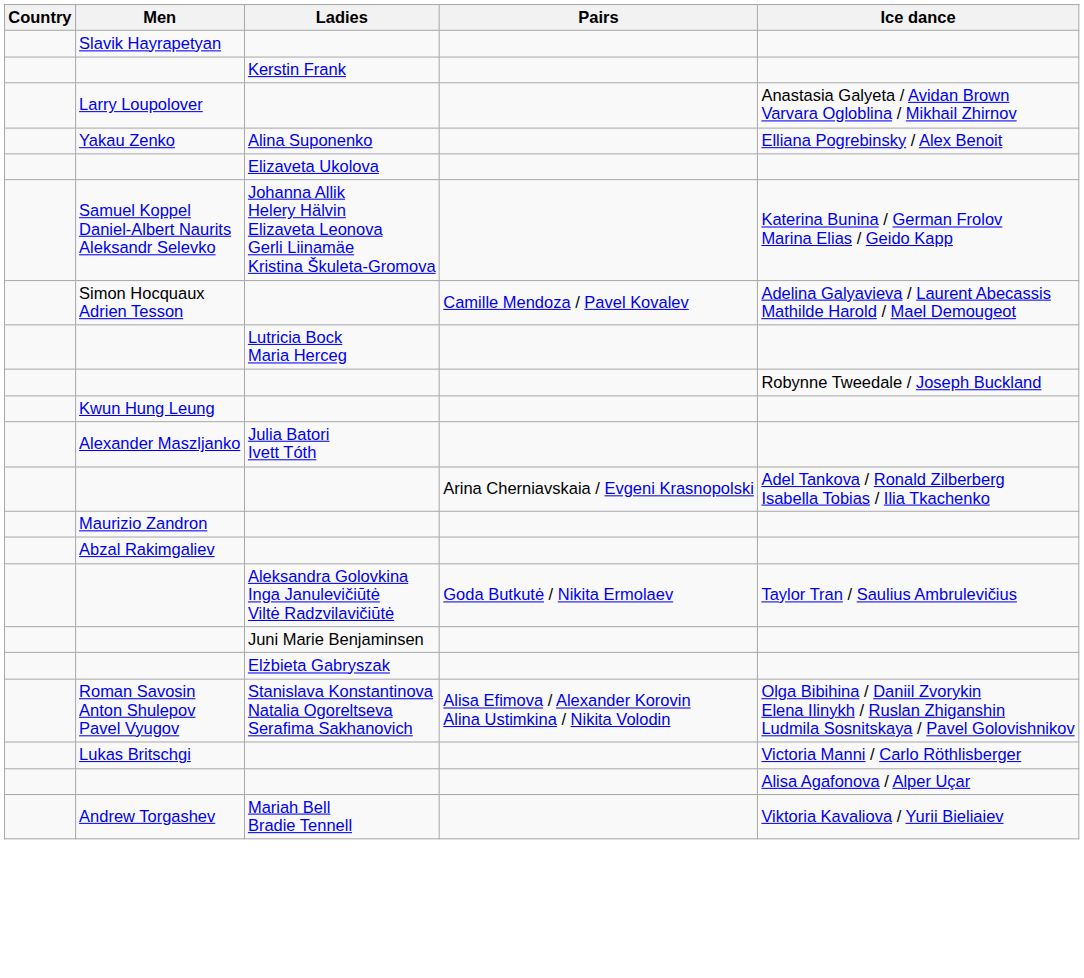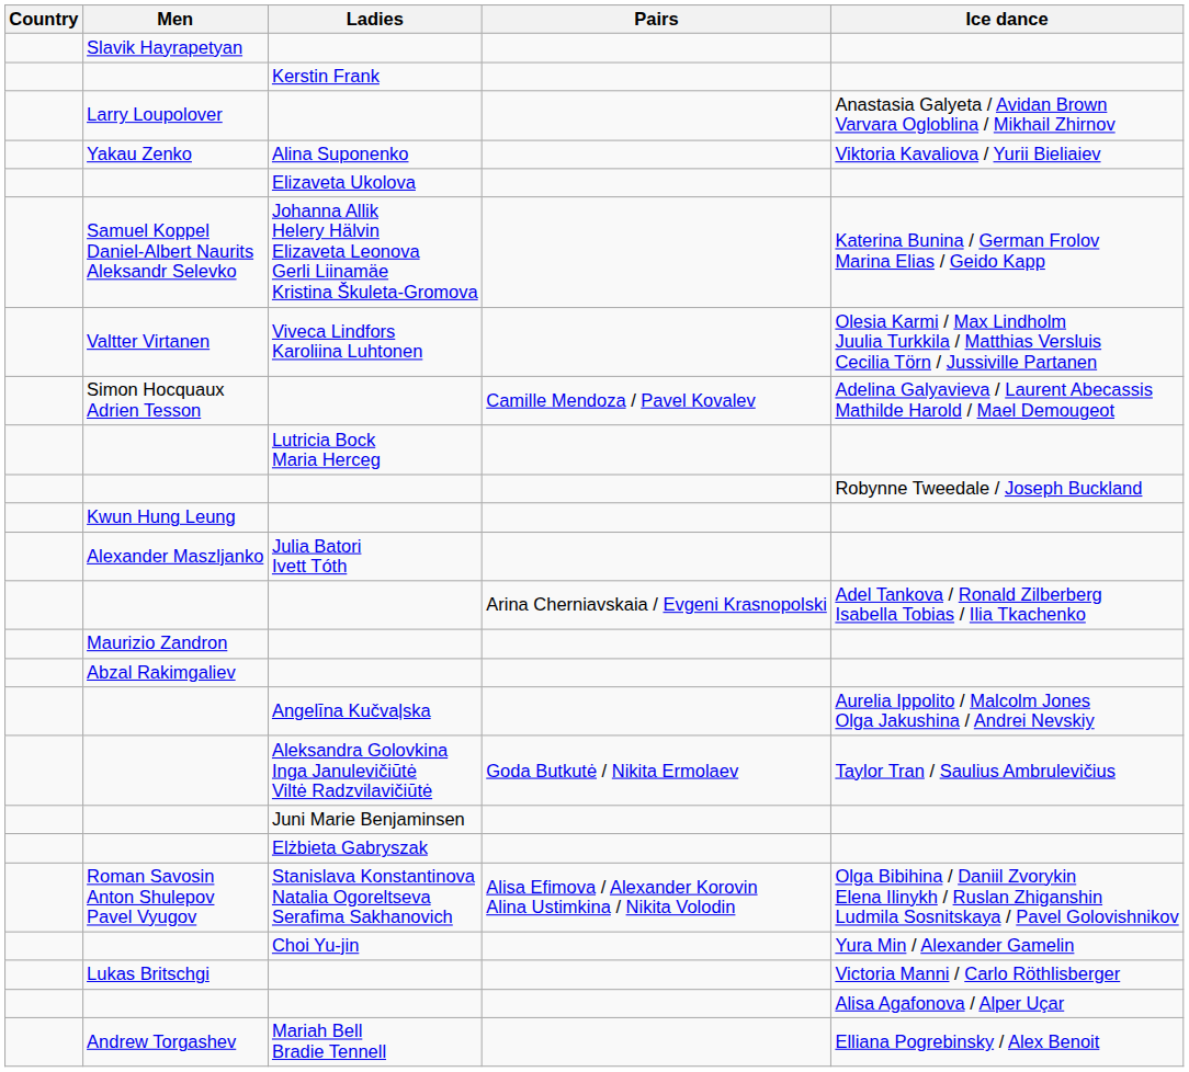Alina Suponenko | Ice dance: Elliana Pogrebinsky / Alex Benoit -> Viktoria Kavaliova / Yurii Bieliaiev
+ row: Valtter Virtanen | Viveca Lindfors Karoliina Luhtonen | Olesia Karmi / Max Lindholm Juulia Turkkila / Matthias Versluis Cecilia Törn / Jussiville Partanen
+ row: Angelīna Kučvaļska | Aurelia Ippolito / Malcolm Jones Olga Jakushina / Andrei Nevskiy
+ row: Choi Yu-jin | Yura Min / Alexander Gamelin
Mariah Bell Bradie Tennell | Ice dance: Viktoria Kavaliova / Yurii Bieliaiev -> Elliana Pogrebinsky / Alex Benoit
